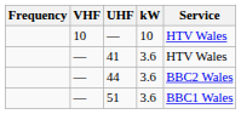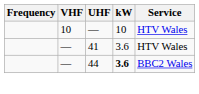44 | kW: normal -> bold
- row: — | 51 | 3.6 | BBC1 Wales
